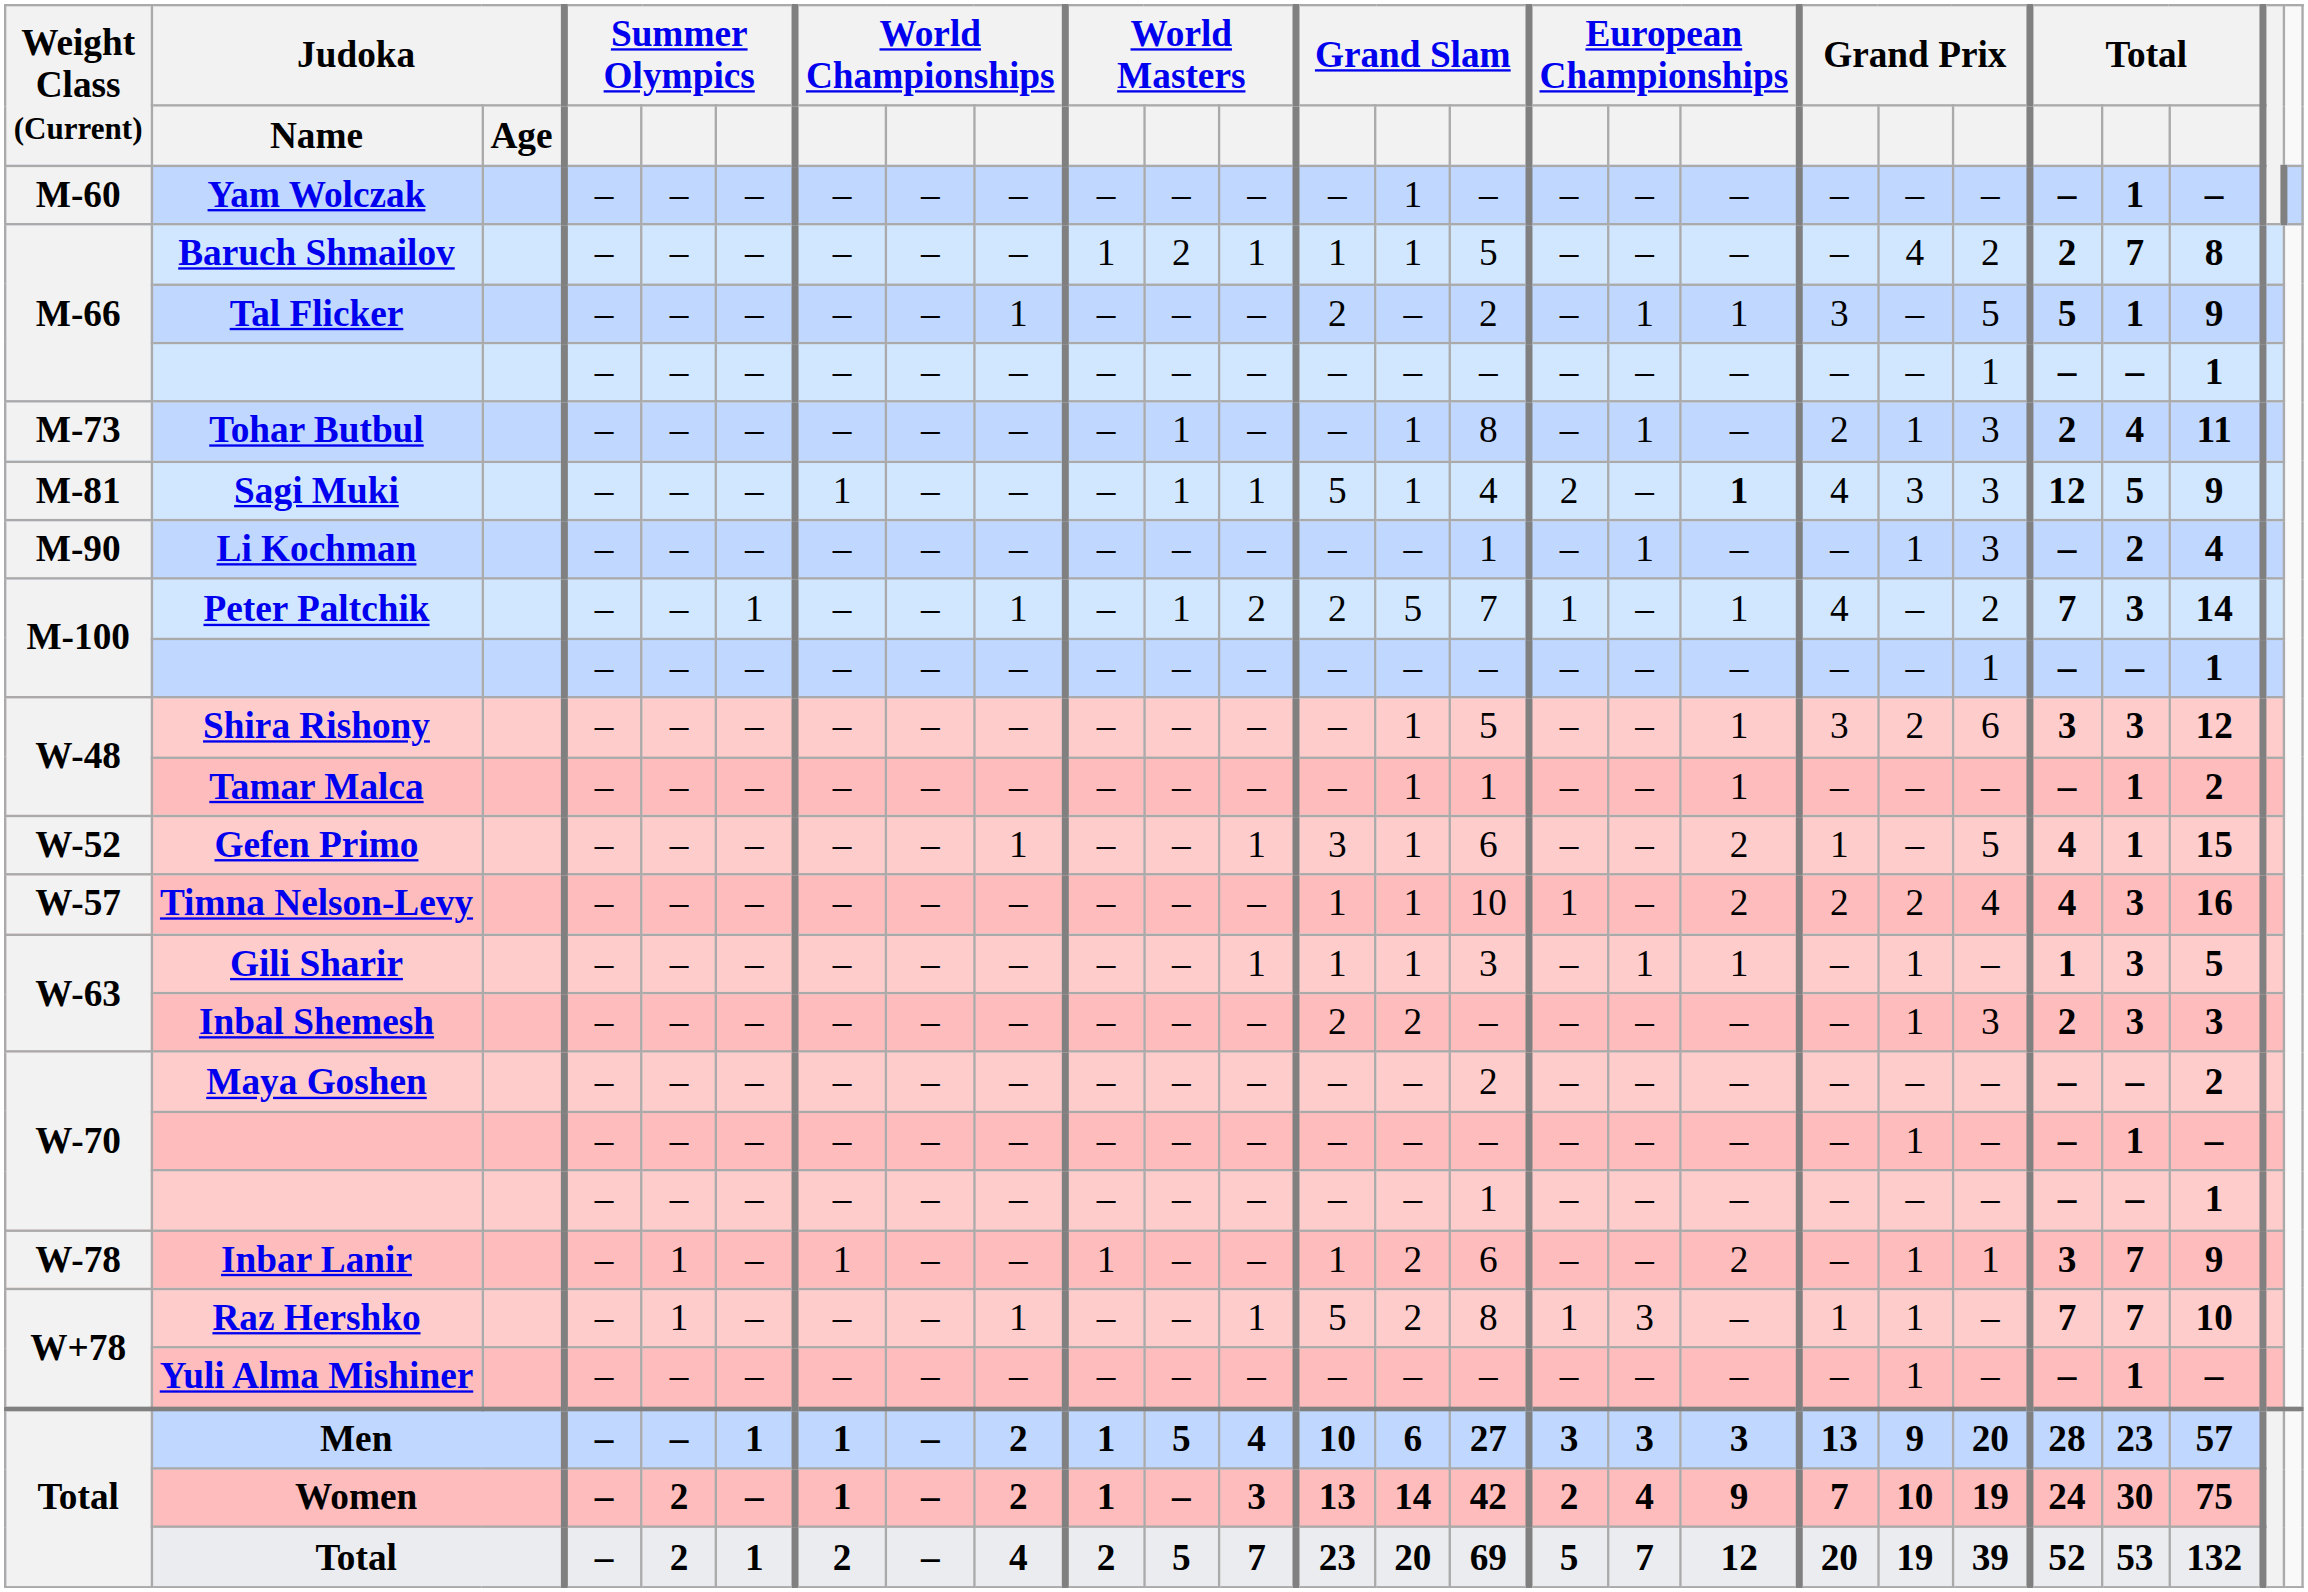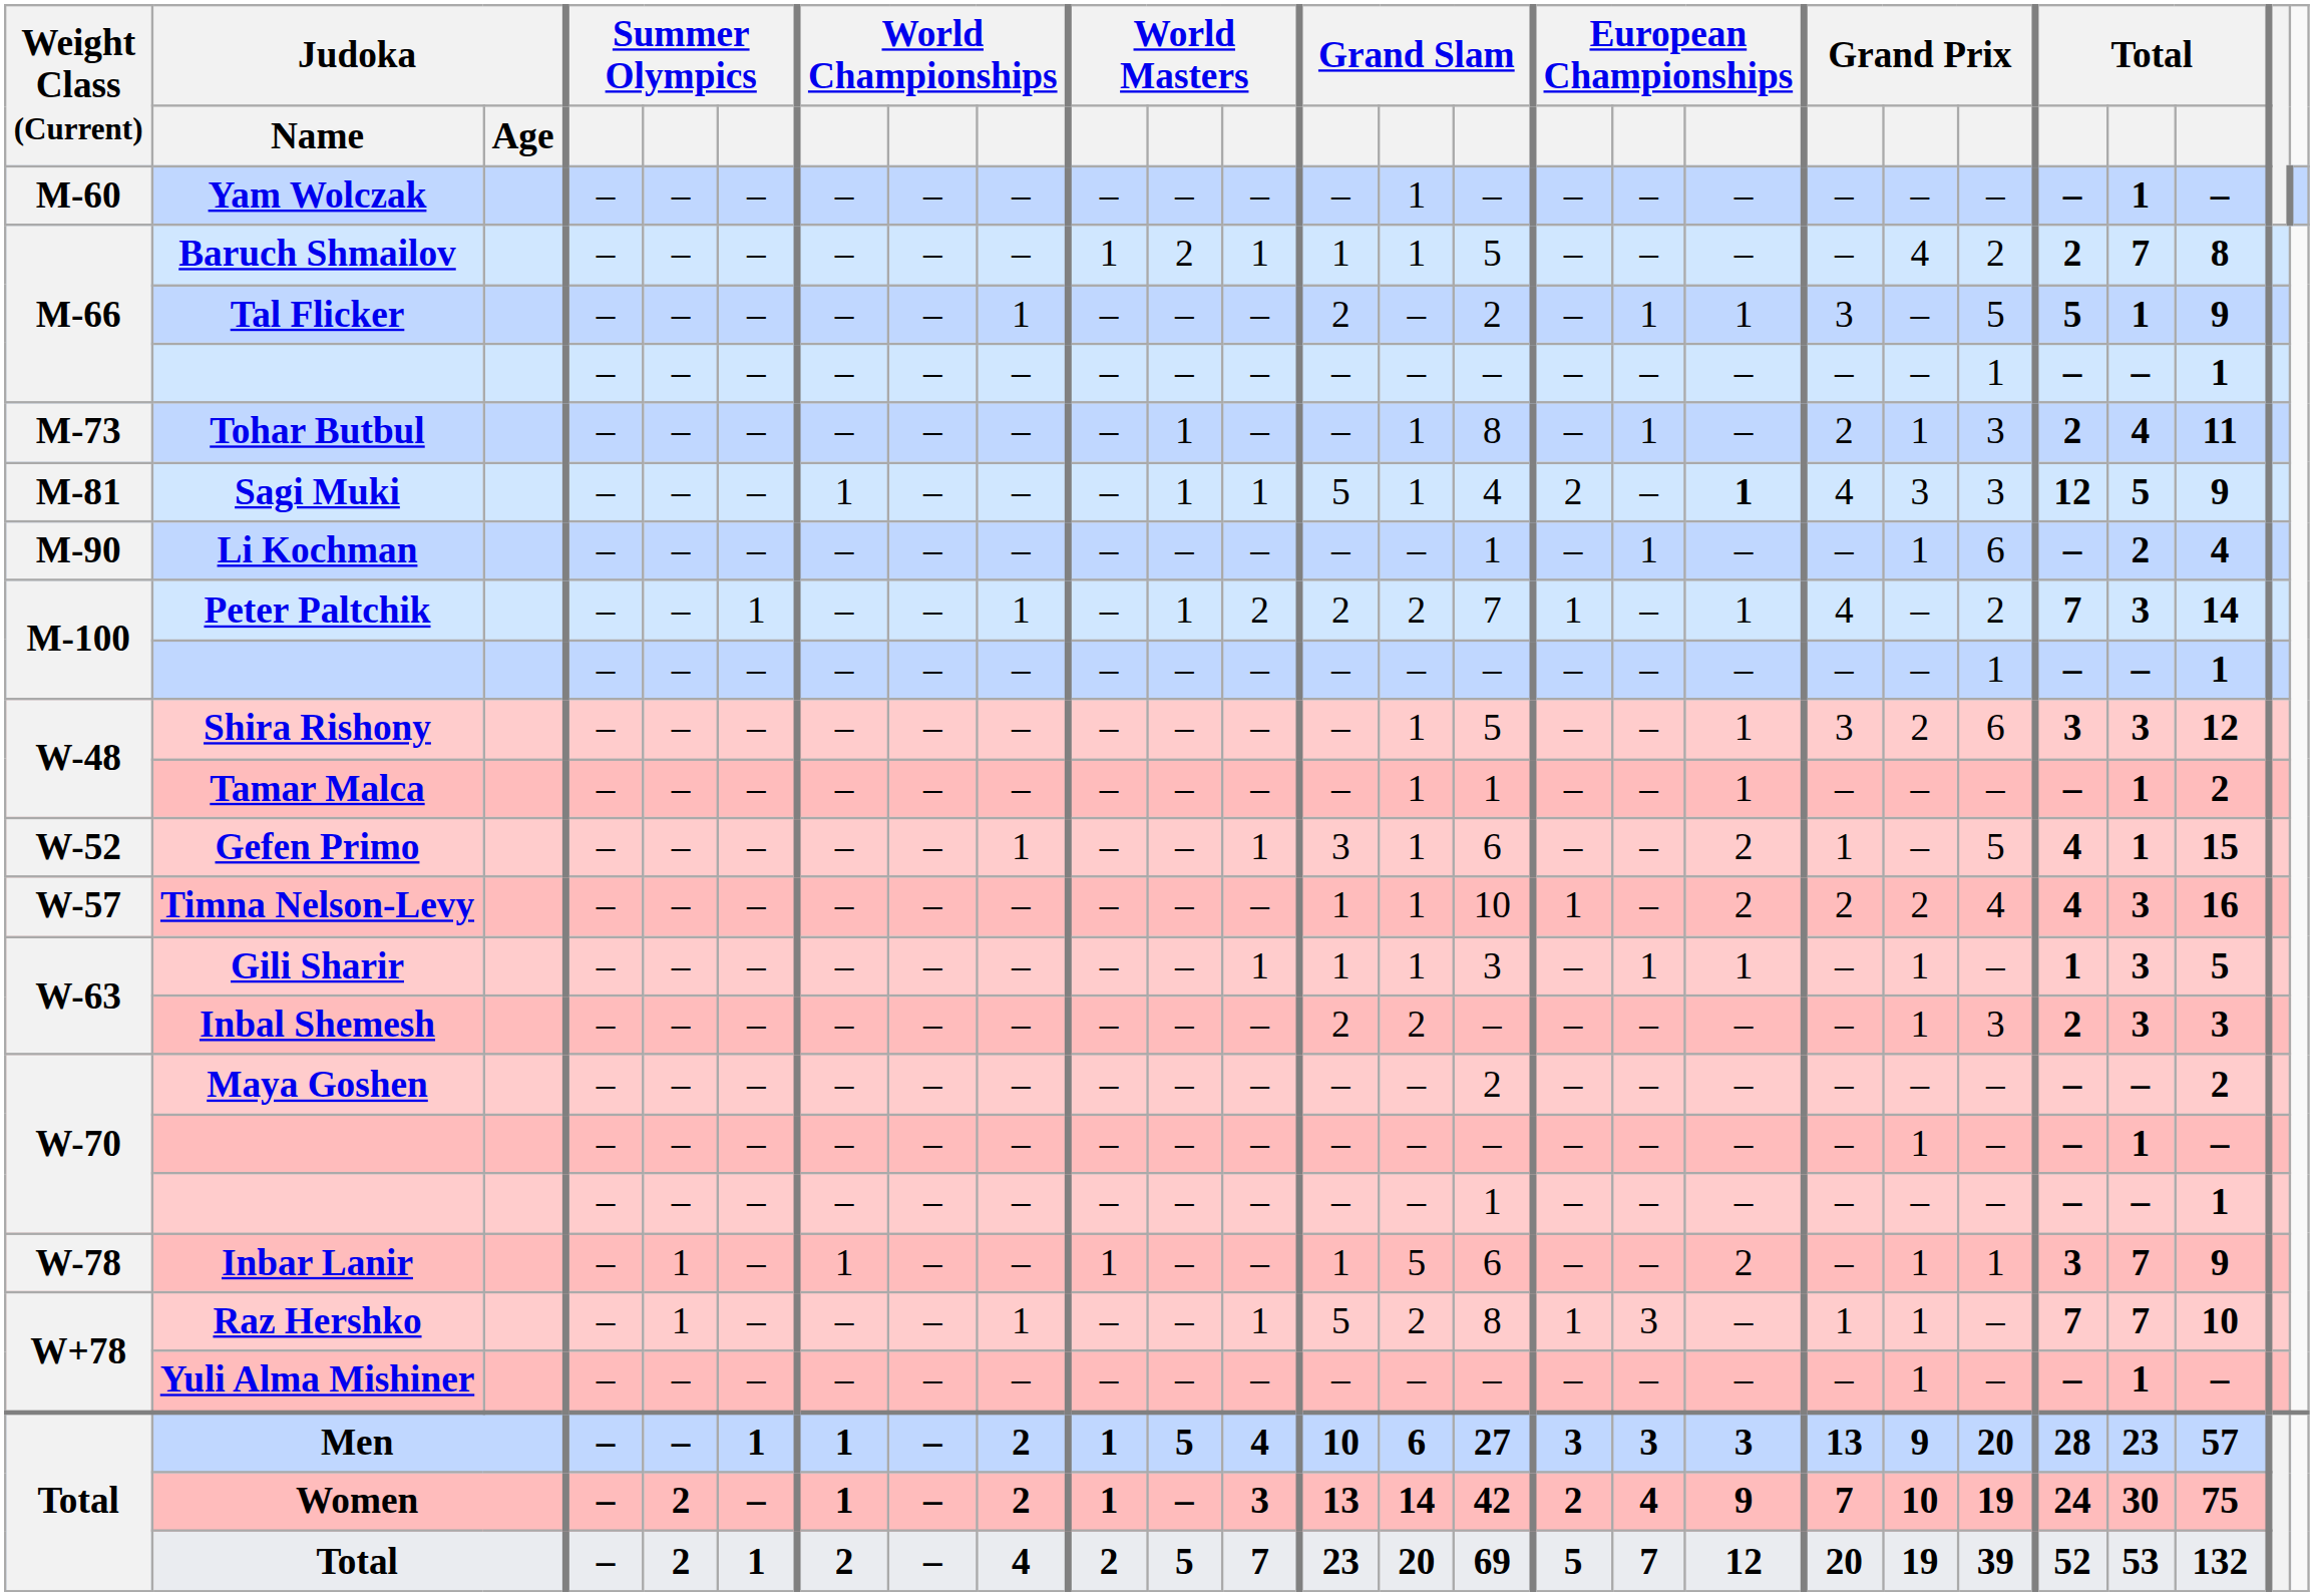Li Kochman | column 21: 3 -> 6
Peter Paltchik | column 14: 5 -> 2
Inbar Lanir | column 14: 2 -> 5
